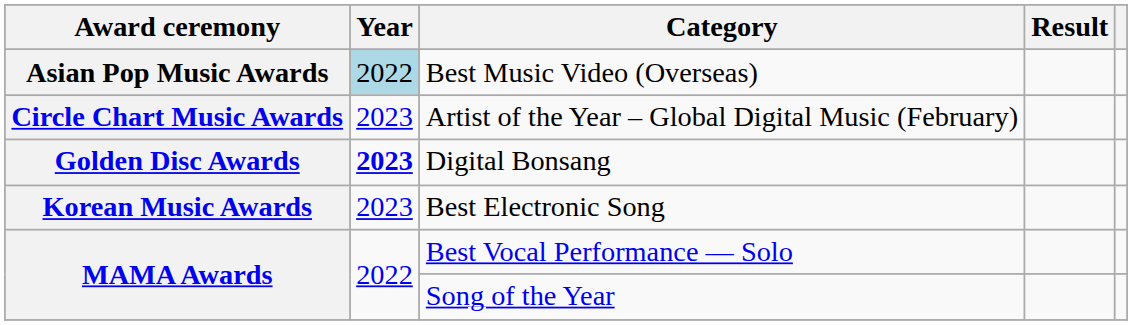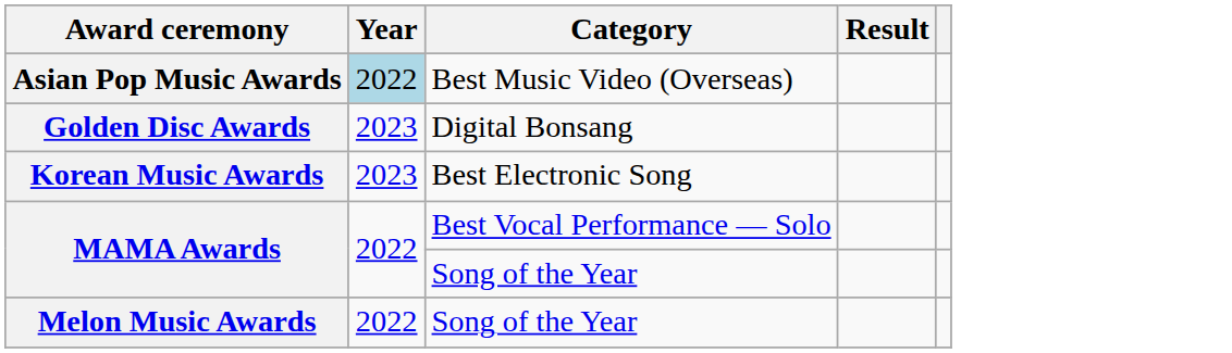- row: Circle Chart Music Awards | 2023 | Artist of the Year – Global Digital Music (February)
Golden Disc Awards | Year: bold -> normal
+ row: Melon Music Awards | 2022 | Song of the Year
